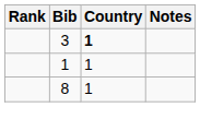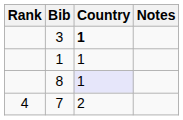8 | Country: no background -> lavender background
+ row: 4 | 7 | 2
